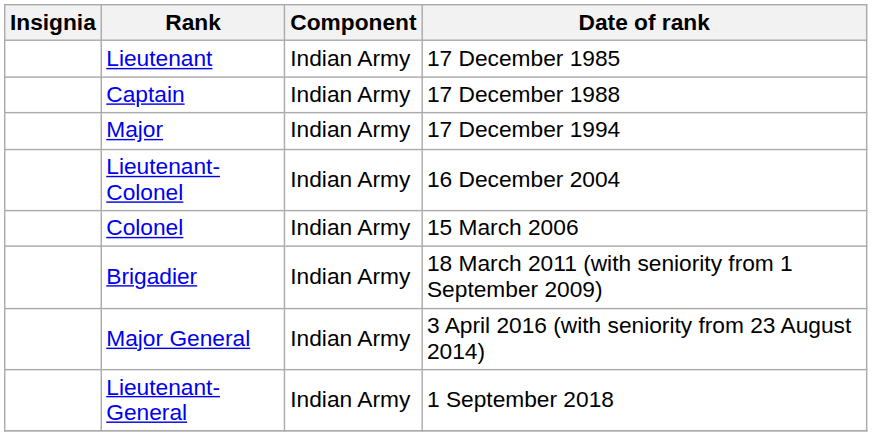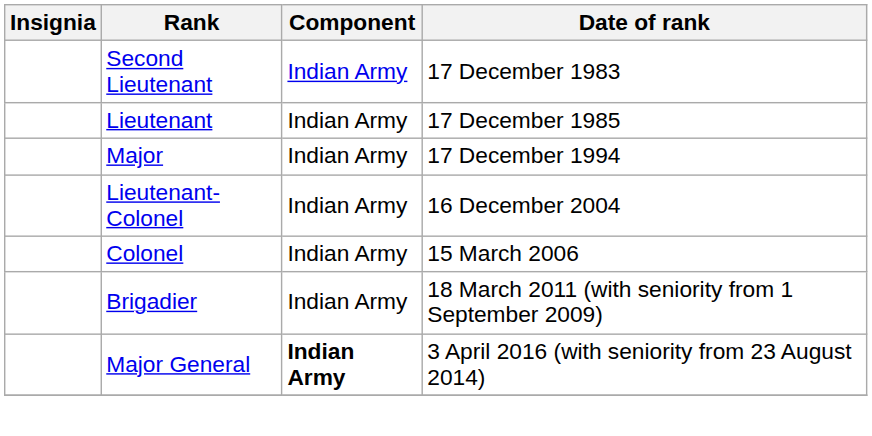+ row: Second Lieutenant | Indian Army | 17 December 1983
- row: Captain | Indian Army | 17 December 1988
Major General | Component: normal -> bold
- row: Lieutenant-General | Indian Army | 1 September 2018
